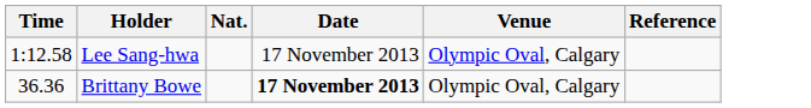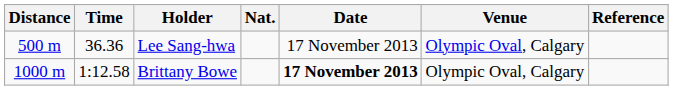+ column: Distance | 500 m | 1000 m
Lee Sang-hwa | Time: 1:12.58 -> 36.36
Brittany Bowe | Time: 36.36 -> 1:12.58
